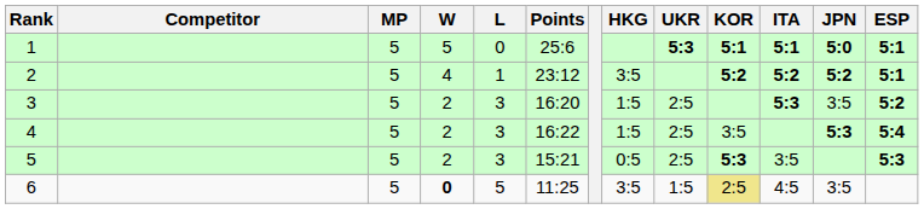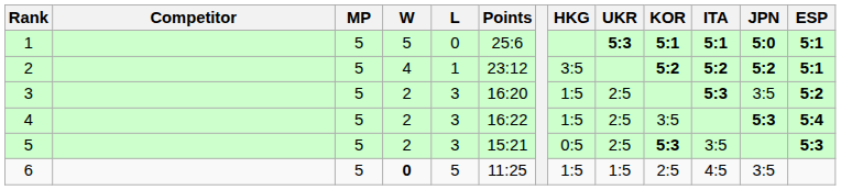6 | HKG: 3:5 -> 1:5
6 | KOR: khaki background -> no background
